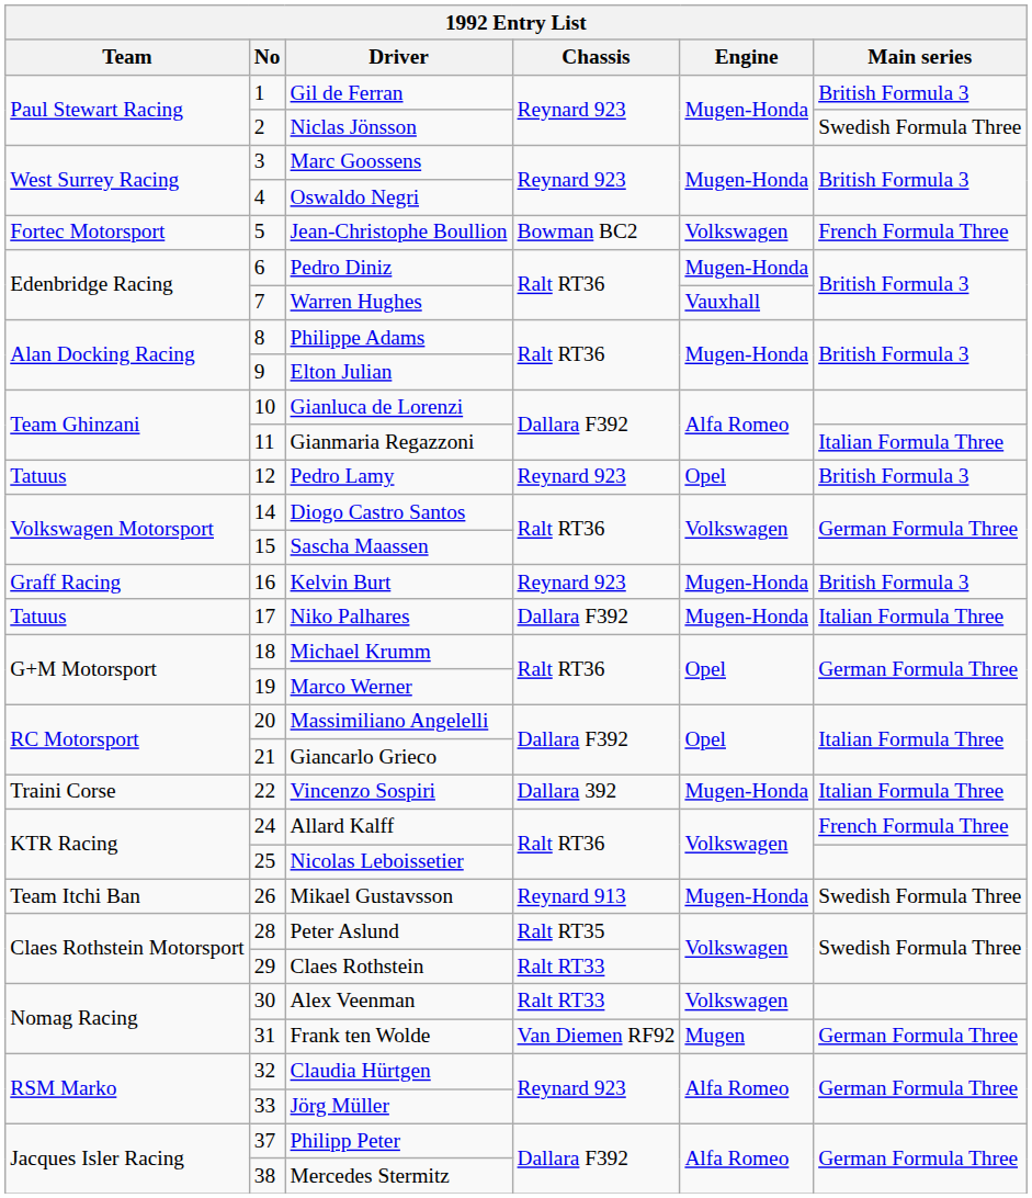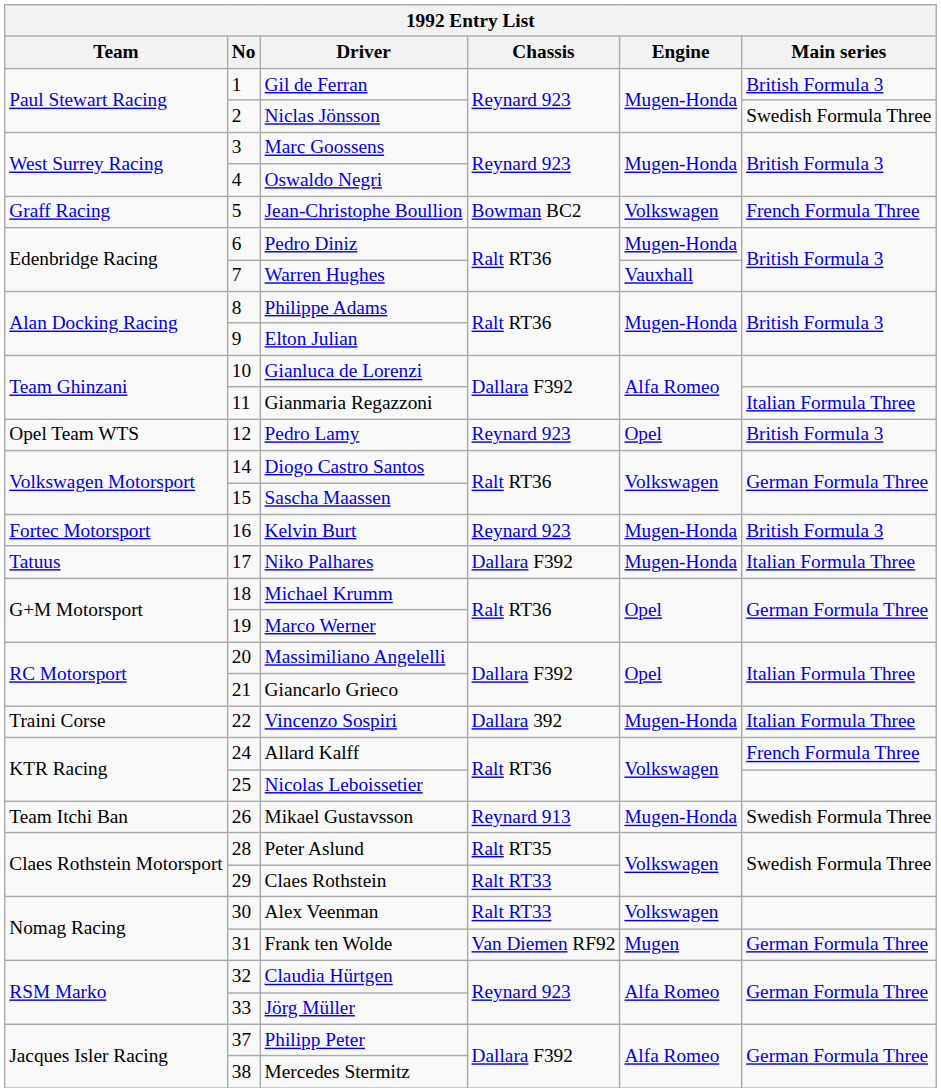Jean-Christophe Boullion | Team: Fortec Motorsport -> Graff Racing
Pedro Lamy | Team: Tatuus -> Opel Team WTS
Kelvin Burt | Team: Graff Racing -> Fortec Motorsport
